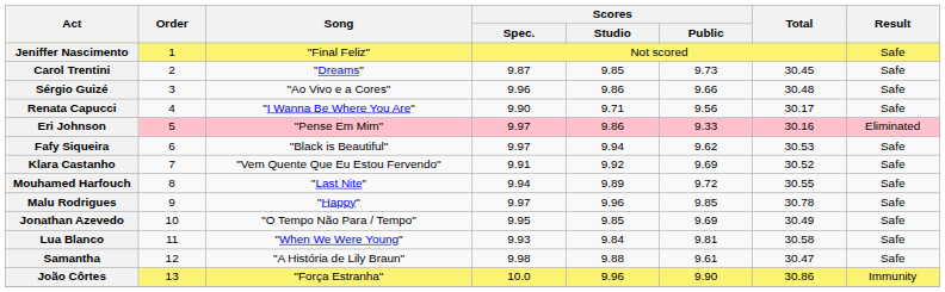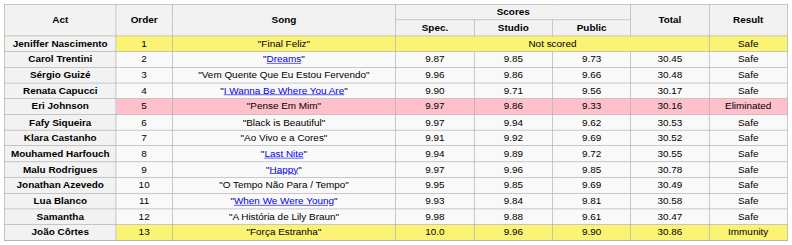Sérgio Guizé | Song: "Ao Vivo e a Cores" -> "Vem Quente Que Eu Estou Fervendo"
Klara Castanho | Song: "Vem Quente Que Eu Estou Fervendo" -> "Ao Vivo e a Cores"
